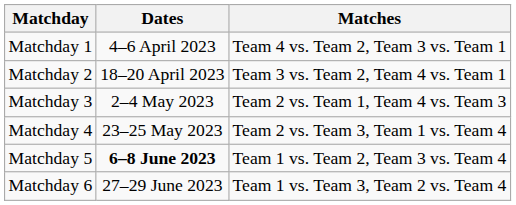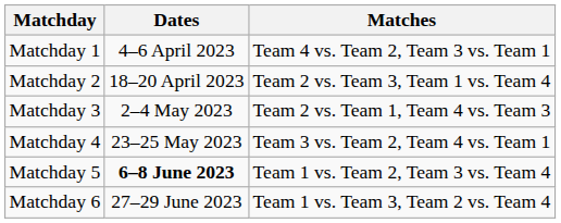Matchday 2 | Matches: Team 3 vs. Team 2, Team 4 vs. Team 1 -> Team 2 vs. Team 3, Team 1 vs. Team 4
Matchday 4 | Matches: Team 2 vs. Team 3, Team 1 vs. Team 4 -> Team 3 vs. Team 2, Team 4 vs. Team 1
